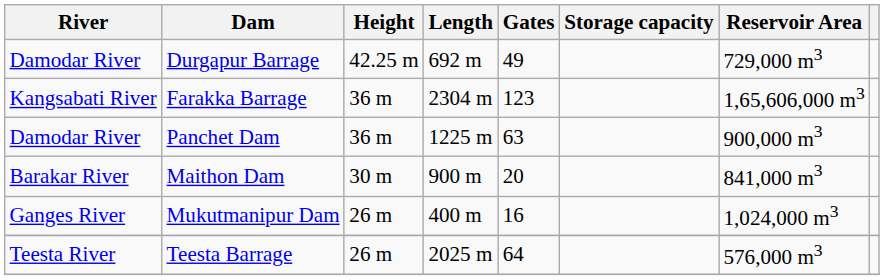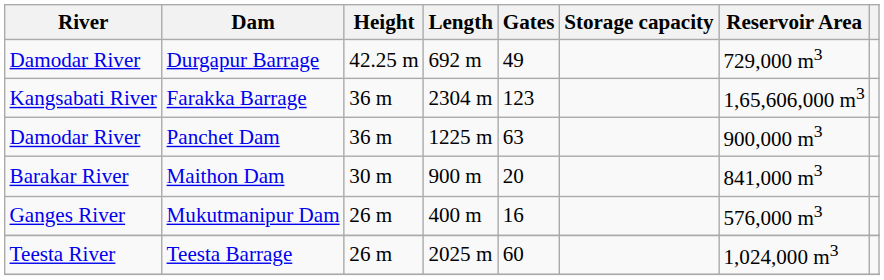Mukutmanipur Dam | Reservoir Area: 1,024,000 m3 -> 576,000 m3
Teesta Barrage | Gates: 64 -> 60
Teesta Barrage | Reservoir Area: 576,000 m3 -> 1,024,000 m3
